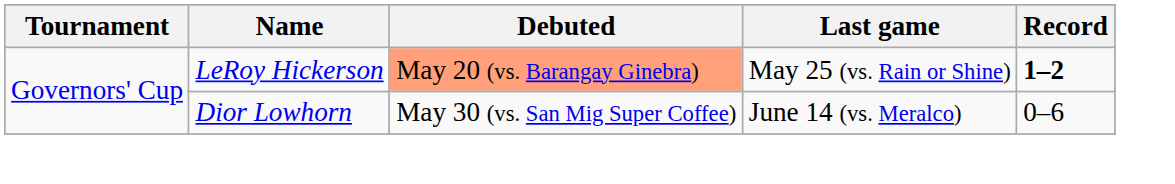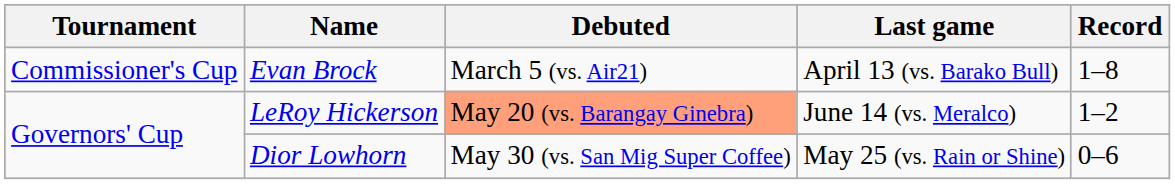+ row: Commissioner's Cup | Evan Brock | March 5 (vs. Air21) | April 13 (vs. Barako Bull) | 1–8
LeRoy Hickerson | Last game: May 25 (vs. Rain or Shine) -> June 14 (vs. Meralco)
LeRoy Hickerson | Record: bold -> normal
Dior Lowhorn | Last game: June 14 (vs. Meralco) -> May 25 (vs. Rain or Shine)
